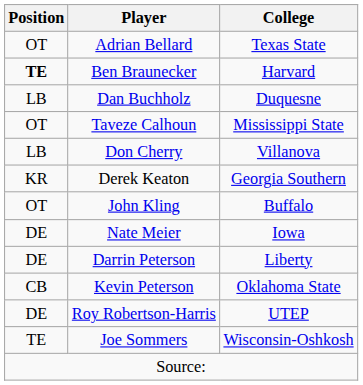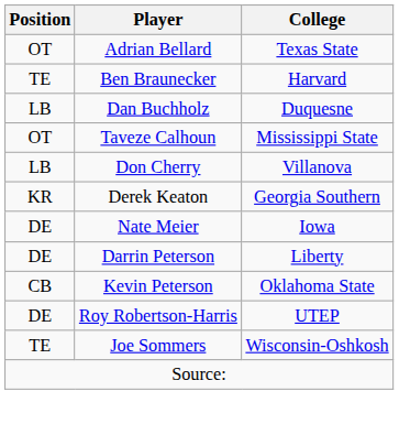Ben Braunecker | Position: bold -> normal
- row: OT | John Kling | Buffalo
